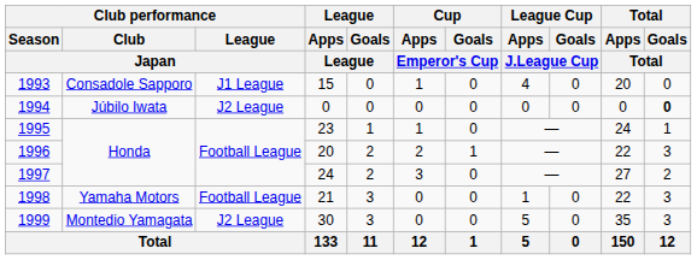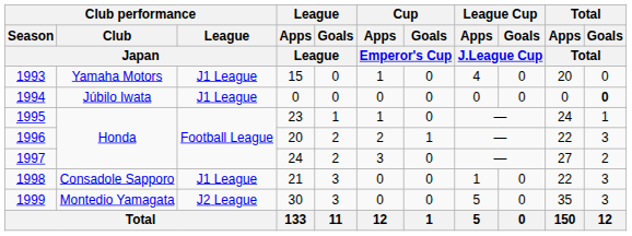1993 | Club performance / Club / Japan: Consadole Sapporo -> Yamaha Motors
1994 | Club performance / League / Japan: J2 League -> J1 League
1998 | Club performance / Club / Japan: Yamaha Motors -> Consadole Sapporo
1998 | Club performance / League / Japan: Football League -> J1 League
